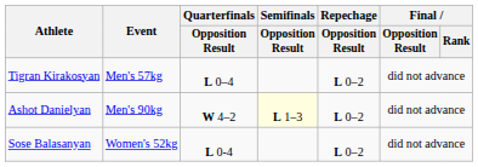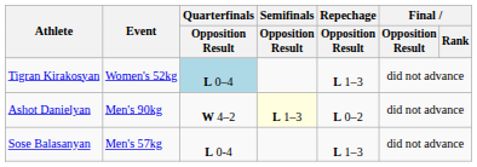Tigran Kirakosyan | Event: Men's 57kg -> Women's 52kg
Tigran Kirakosyan | Quarterfinals / Opposition Result: no background -> lightblue background
Tigran Kirakosyan | Repechage / Opposition Result: L 0–2 -> L 1–3
Sose Balasanyan | Event: Women's 52kg -> Men's 57kg
Sose Balasanyan | Repechage / Opposition Result: L 0–2 -> L 1–3
